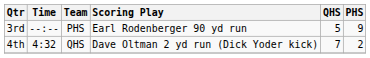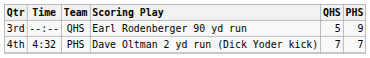3rd | Team: PHS -> QHS
4th | Team: QHS -> PHS
4th | PHS: 2 -> 7
